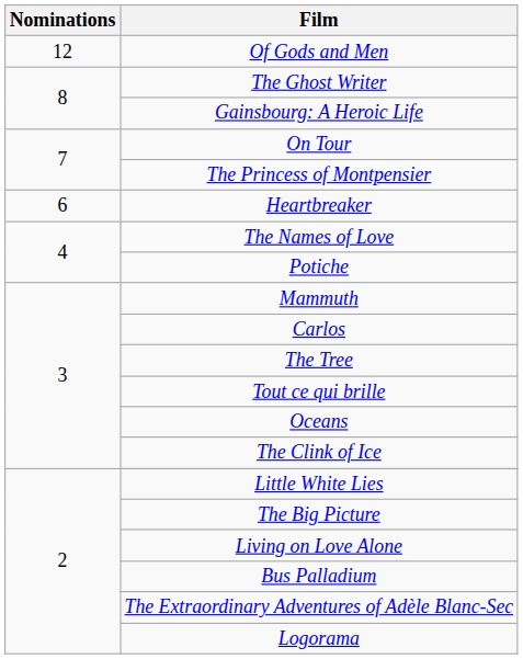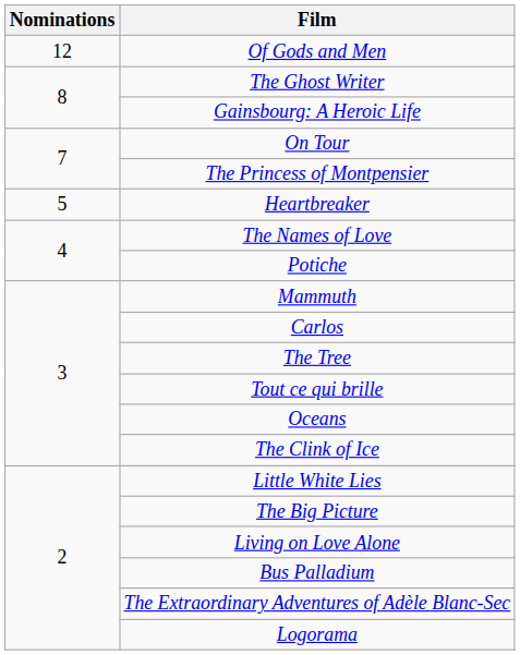Heartbreaker | Nominations: 6 -> 5
